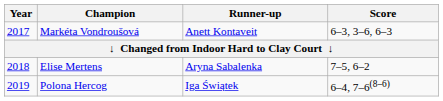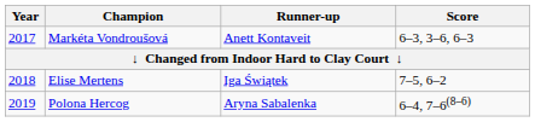Elise Mertens | Runner-up: Aryna Sabalenka -> Iga Świątek
Polona Hercog | Runner-up: Iga Świątek -> Aryna Sabalenka
